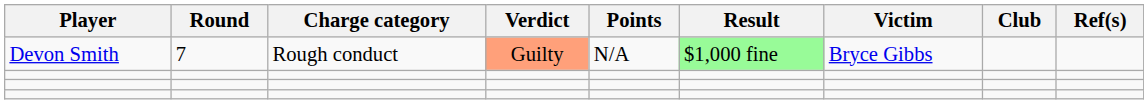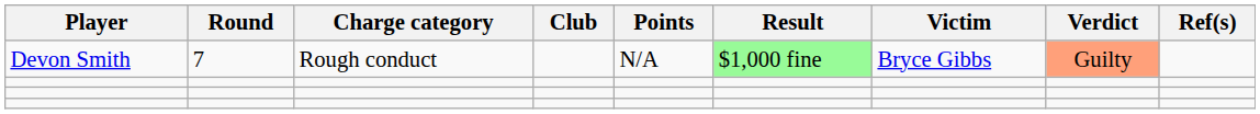columns swapped: Verdict <-> Club
